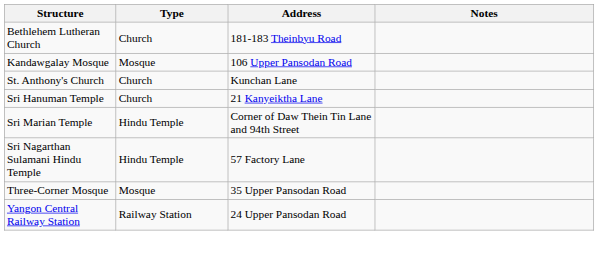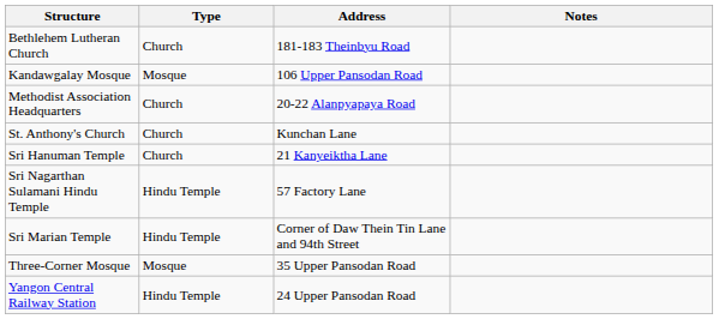+ row: Methodist Association Headquarters | Church | 20-22 Alanpyapaya Road
rows swapped: Sri Marian Temple <-> Sri Nagarthan Sulamani Hindu Temple
Yangon Central Railway Station | Type: Railway Station -> Hindu Temple
